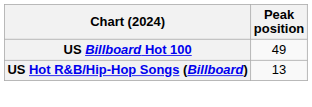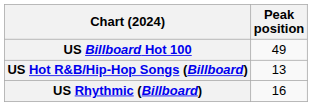+ row: US Rhythmic (Billboard) | 16
